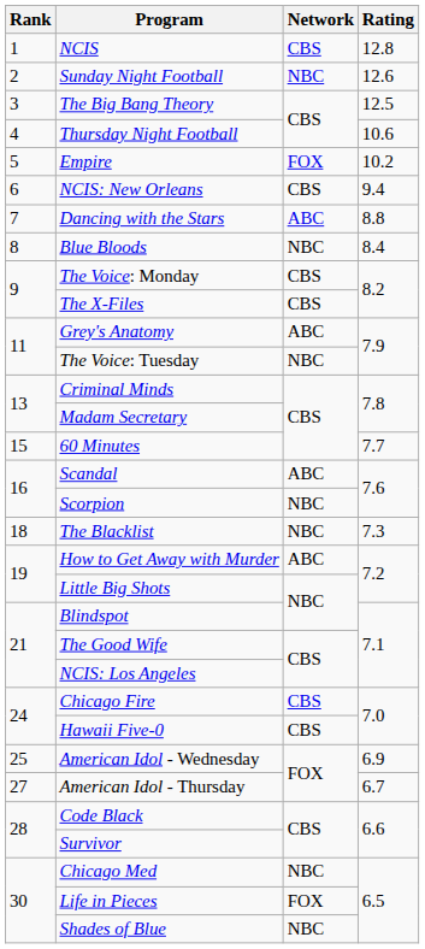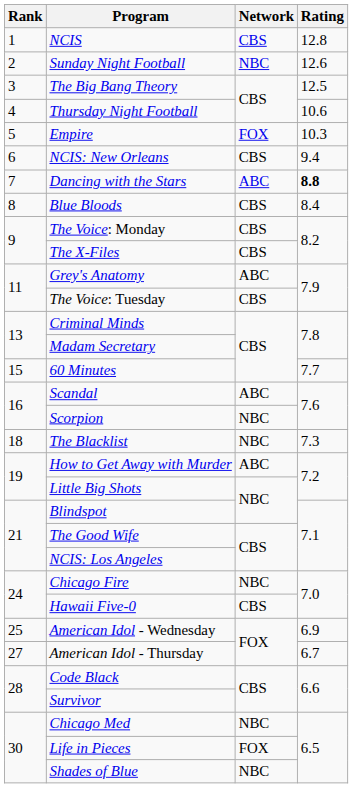Empire | Rating: 10.2 -> 10.3
Dancing with the Stars | Rating: normal -> bold
Blue Bloods | Network: NBC -> CBS
The Voice: Tuesday | Network: NBC -> CBS
Chicago Fire | Network: CBS -> NBC
